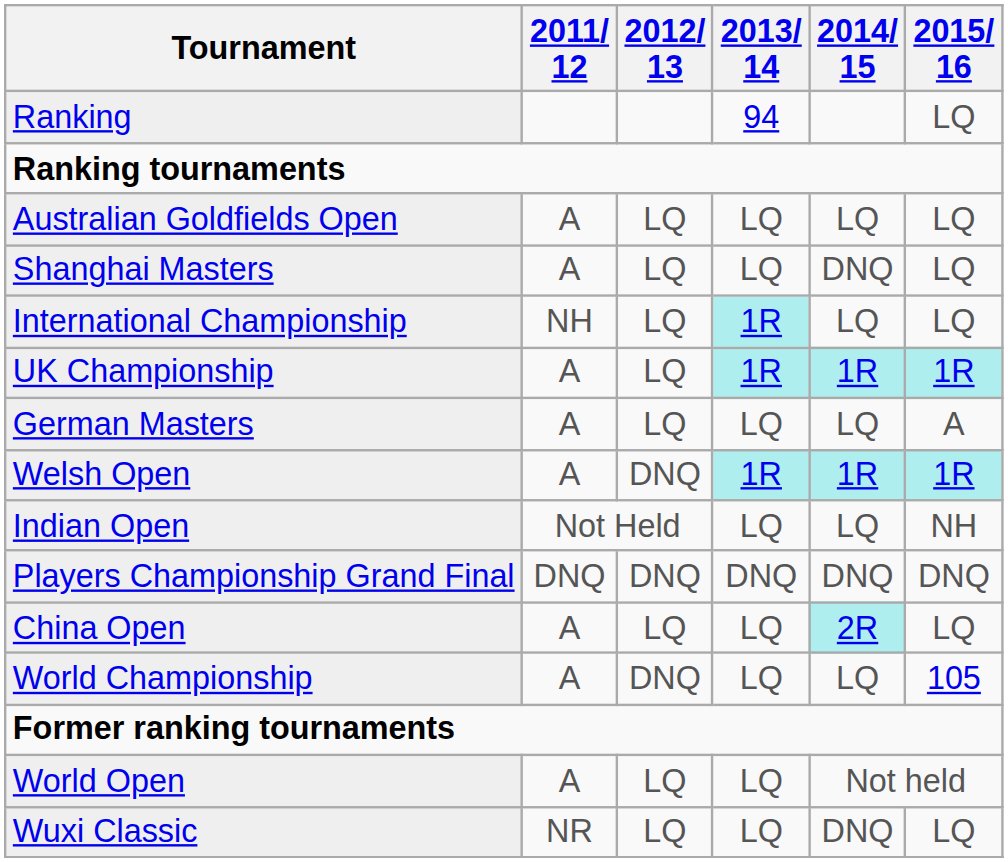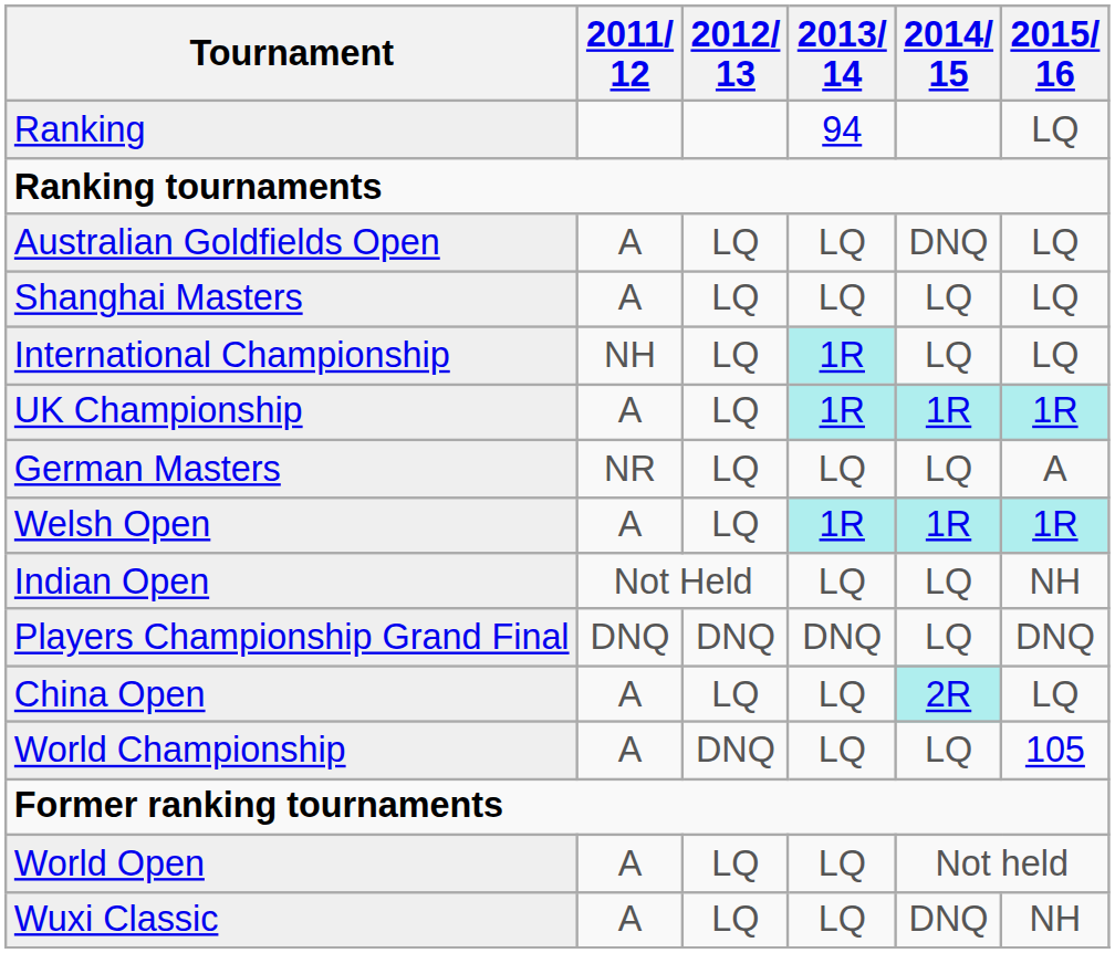Australian Goldfields Open | 2014/ 15: LQ -> DNQ
Shanghai Masters | 2014/ 15: DNQ -> LQ
German Masters | 2011/ 12: A -> NR
Welsh Open | 2012/ 13: DNQ -> LQ
Players Championship Grand Final | 2014/ 15: DNQ -> LQ
Wuxi Classic | 2011/ 12: NR -> A
Wuxi Classic | 2015/ 16: LQ -> NH
